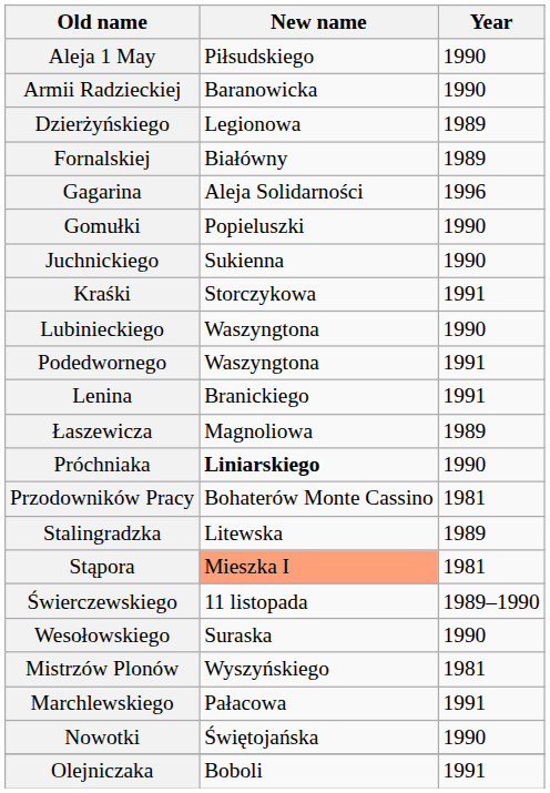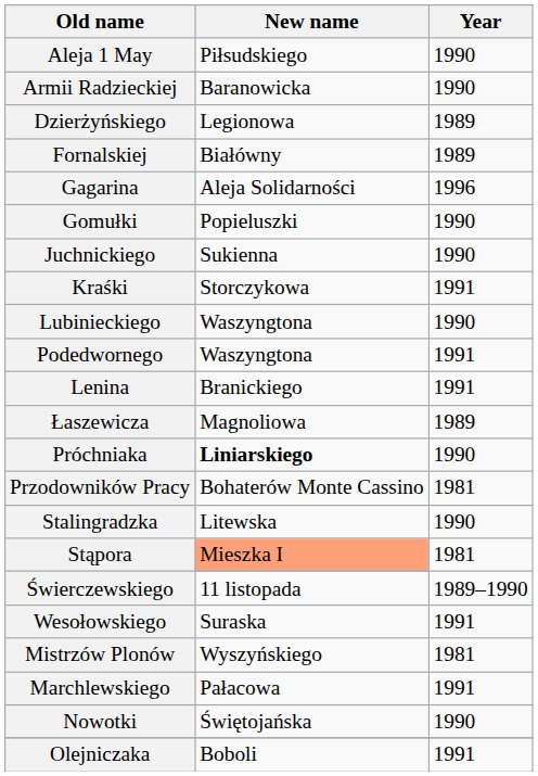Stalingradzka | Year: 1989 -> 1990
Wesołowskiego | Year: 1990 -> 1991
